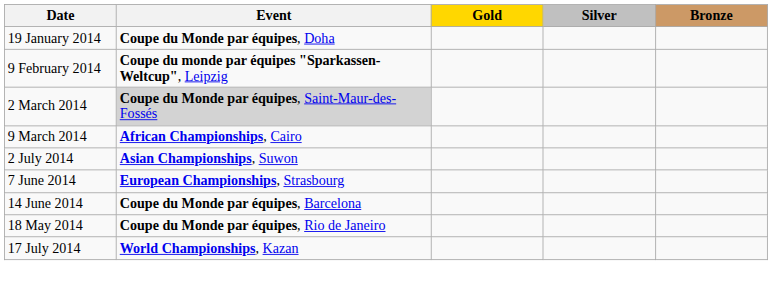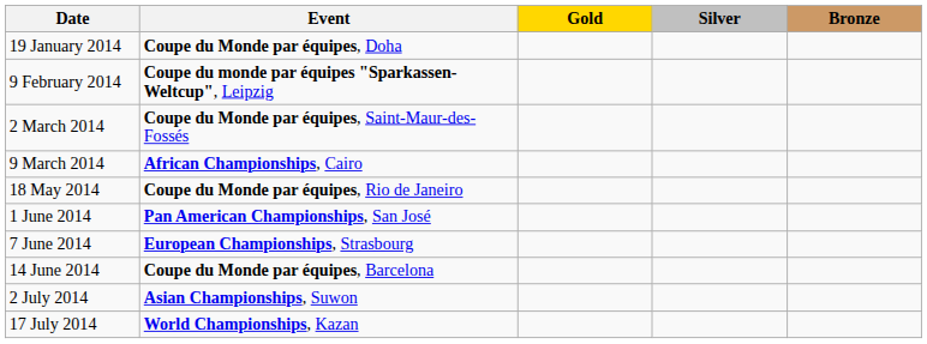2 March 2014 | Event: lightgrey background -> no background
rows swapped: 18 May 2014 <-> 2 July 2014
+ row: 1 June 2014 | Pan American Championships, San José
